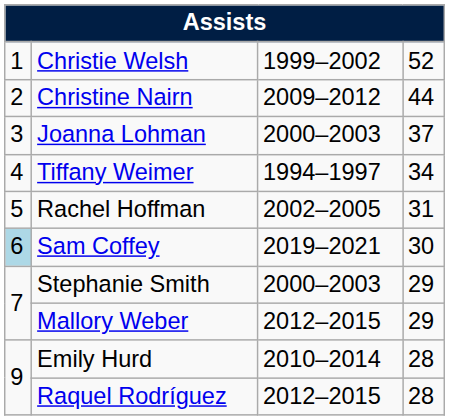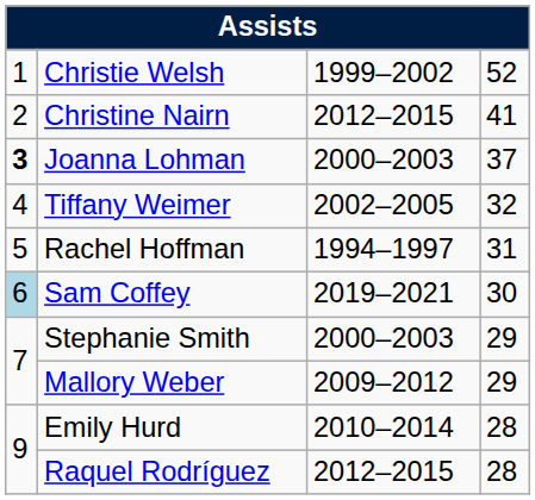Christine Nairn | column 3: 2009–2012 -> 2012–2015
Christine Nairn | column 4: 44 -> 41
Joanna Lohman | column 1: normal -> bold
Tiffany Weimer | column 3: 1994–1997 -> 2002–2005
Tiffany Weimer | column 4: 34 -> 32
Rachel Hoffman | column 3: 2002–2005 -> 1994–1997
Mallory Weber | column 3: 2012–2015 -> 2009–2012
